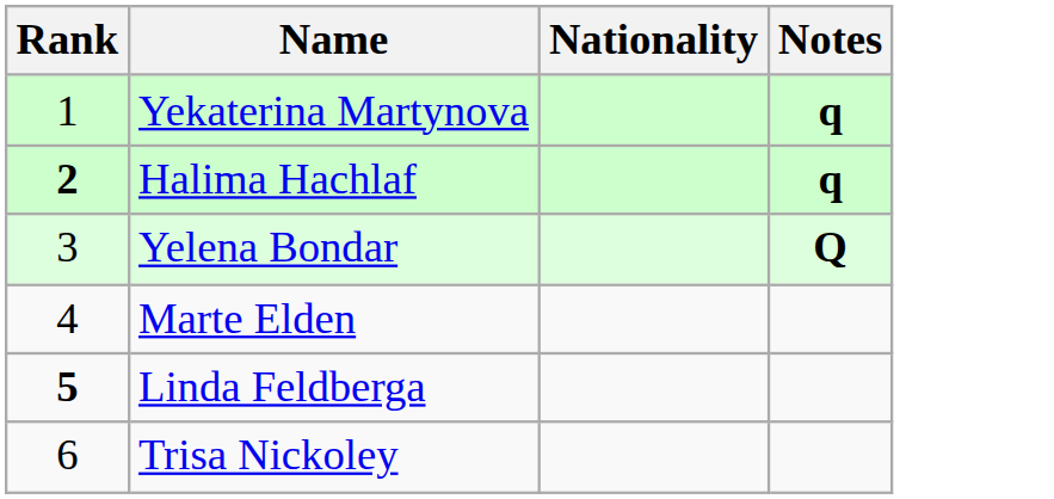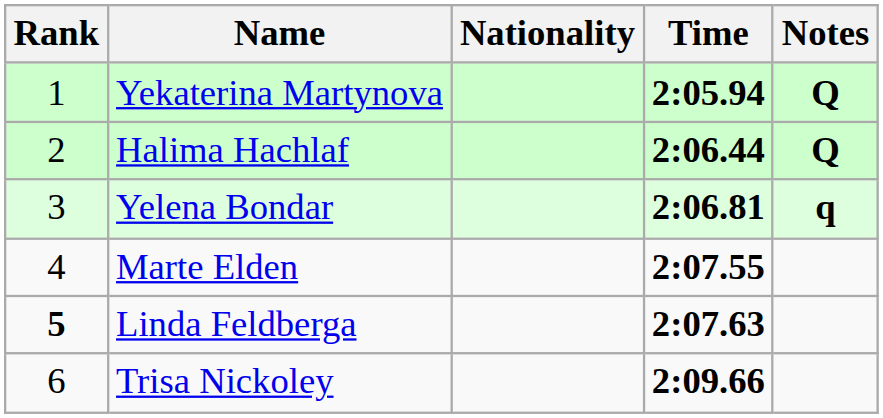+ column: Time | 2:05.94 | 2:06.44 | 2:06.81 | 2:07.55 | 2:07.63 | 2:09.66
Yekaterina Martynova | Notes: q -> Q
Halima Hachlaf | Rank: bold -> normal
Halima Hachlaf | Notes: q -> Q
Yelena Bondar | Notes: Q -> q
